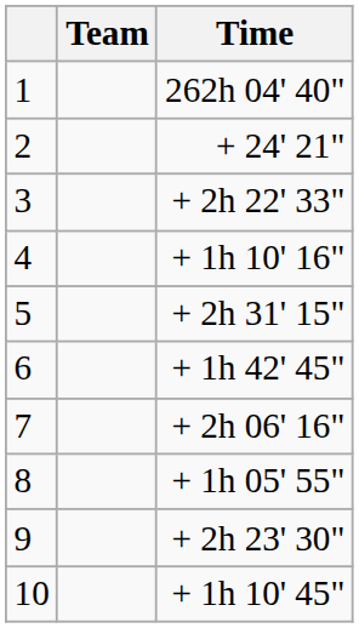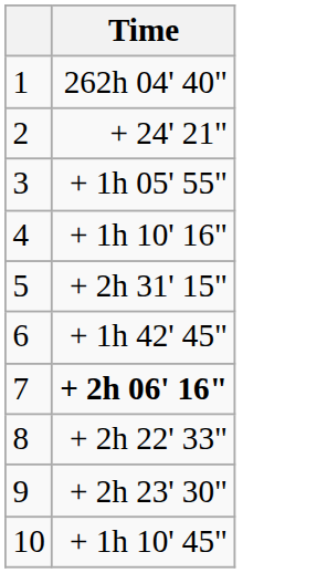- column: Team
3 | Time: + 2h 22' 33" -> + 1h 05' 55"
7 | Time: normal -> bold
8 | Time: + 1h 05' 55" -> + 2h 22' 33"
